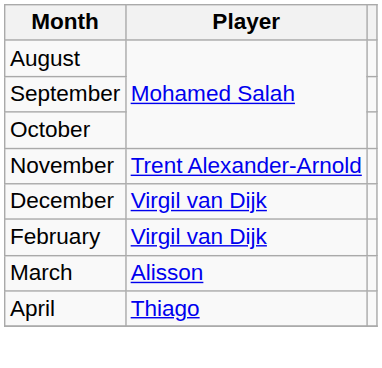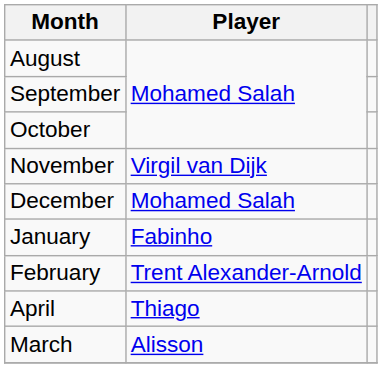November | Player: Trent Alexander-Arnold -> Virgil van Dijk
December | Player: Virgil van Dijk -> Mohamed Salah
+ row: January | Fabinho
February | Player: Virgil van Dijk -> Trent Alexander-Arnold
rows swapped: March <-> April
